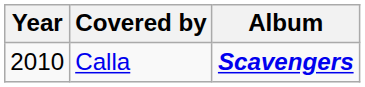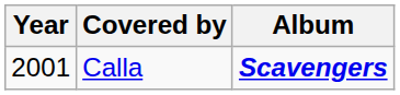Calla | Year: 2010 -> 2001
